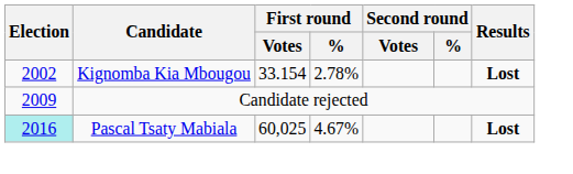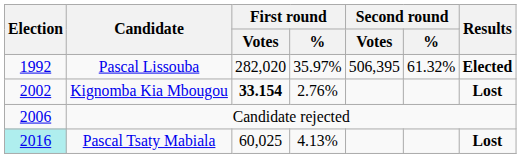+ row: 1992 | Pascal Lissouba | 282,020 | 35.97% | 506,395 | 61.32% | Elected
Kignomba Kia Mbougou | First round / Votes: normal -> bold
Kignomba Kia Mbougou | First round / %: 2.78% -> 2.76%
Candidate rejected | Election: 2009 -> 2006
Pascal Tsaty Mabiala | First round / %: 4.67% -> 4.13%
